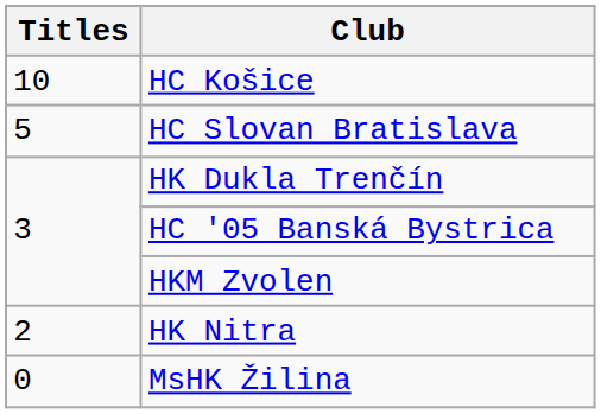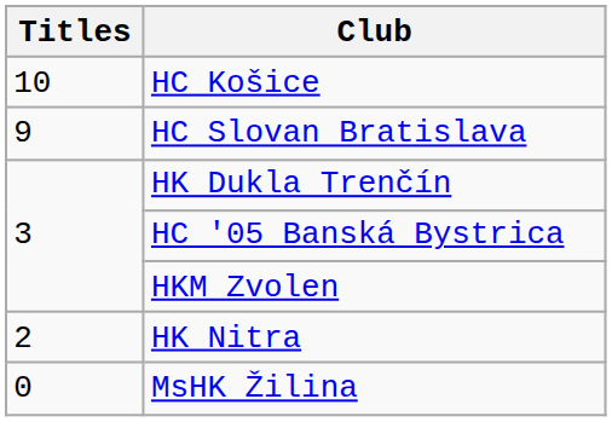HC Slovan Bratislava | Titles: 5 -> 9
